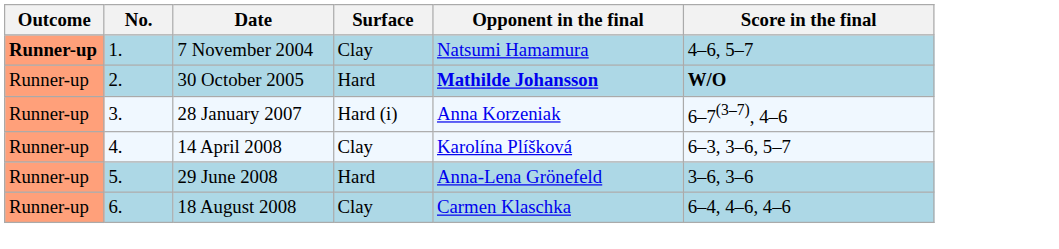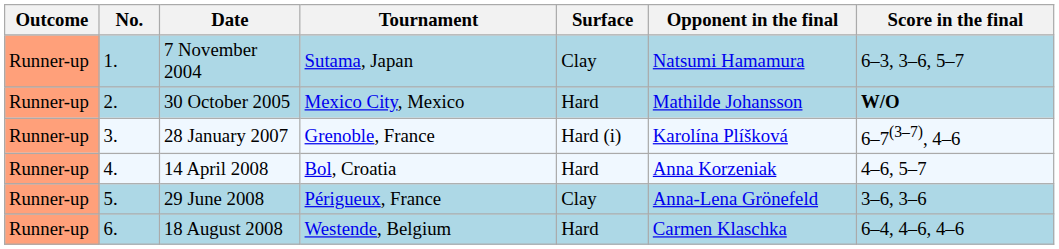+ column: Tournament | Sutama, Japan | Mexico City, Mexico | Grenoble, France | Bol, Croatia | Périgueux, France | Westende, Belgium
7 November 2004 | Outcome: bold -> normal
7 November 2004 | Score in the final: 4–6, 5–7 -> 6–3, 3–6, 5–7
30 October 2005 | Opponent in the final: bold -> normal
28 January 2007 | Opponent in the final: Anna Korzeniak -> Karolína Plíšková
14 April 2008 | Surface: Clay -> Hard
14 April 2008 | Opponent in the final: Karolína Plíšková -> Anna Korzeniak
14 April 2008 | Score in the final: 6–3, 3–6, 5–7 -> 4–6, 5–7
29 June 2008 | Surface: Hard -> Clay
18 August 2008 | Surface: Clay -> Hard
